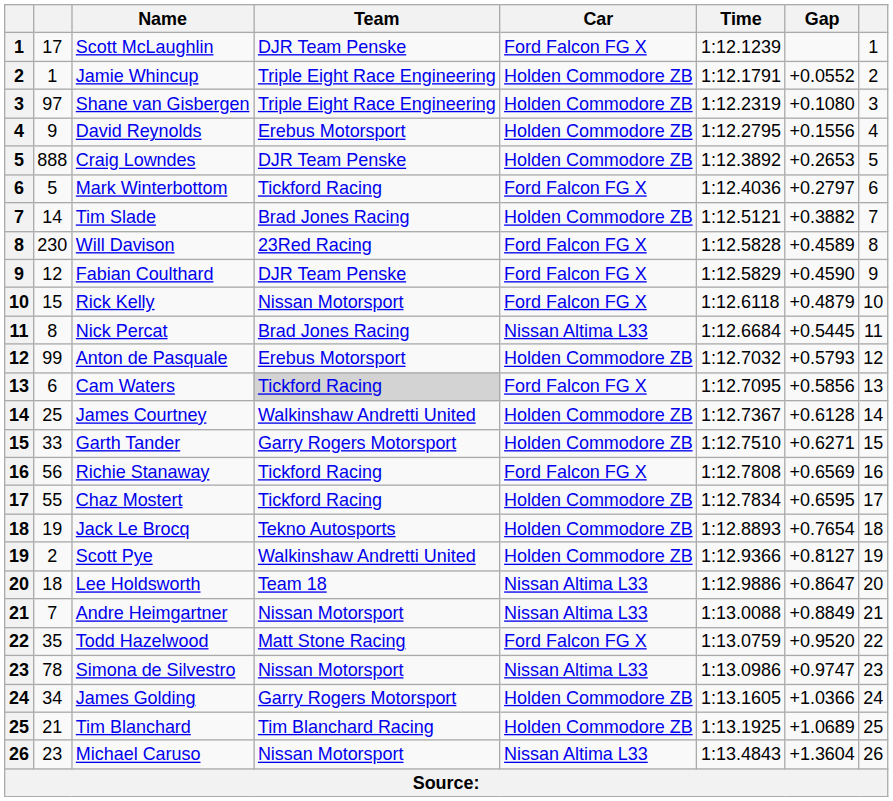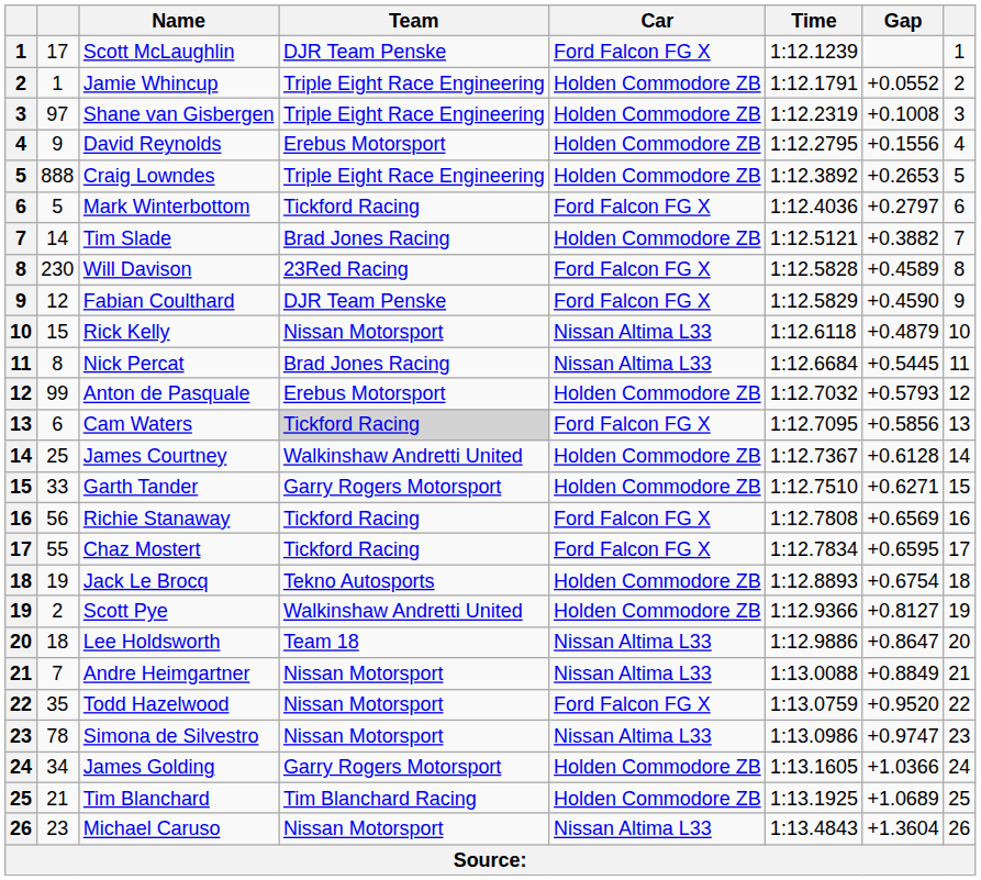Shane van Gisbergen | Gap: +0.1080 -> +0.1008
Craig Lowndes | Team: DJR Team Penske -> Triple Eight Race Engineering
Rick Kelly | Car: Ford Falcon FG X -> Nissan Altima L33
Chaz Mostert | Car: Holden Commodore ZB -> Ford Falcon FG X
Jack Le Brocq | Gap: +0.7654 -> +0.6754
Todd Hazelwood | Team: Matt Stone Racing -> Nissan Motorsport
